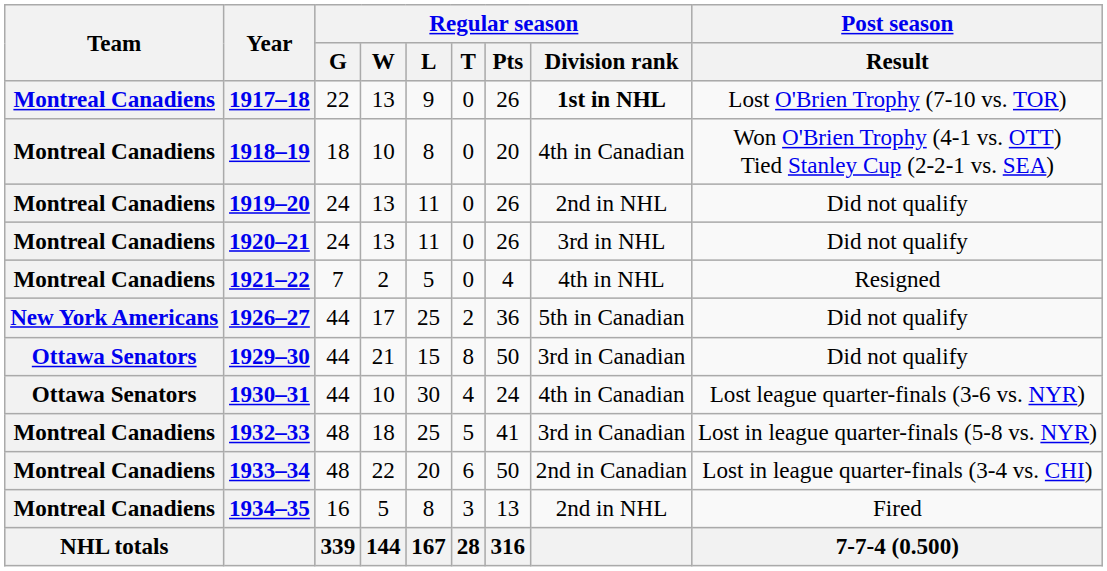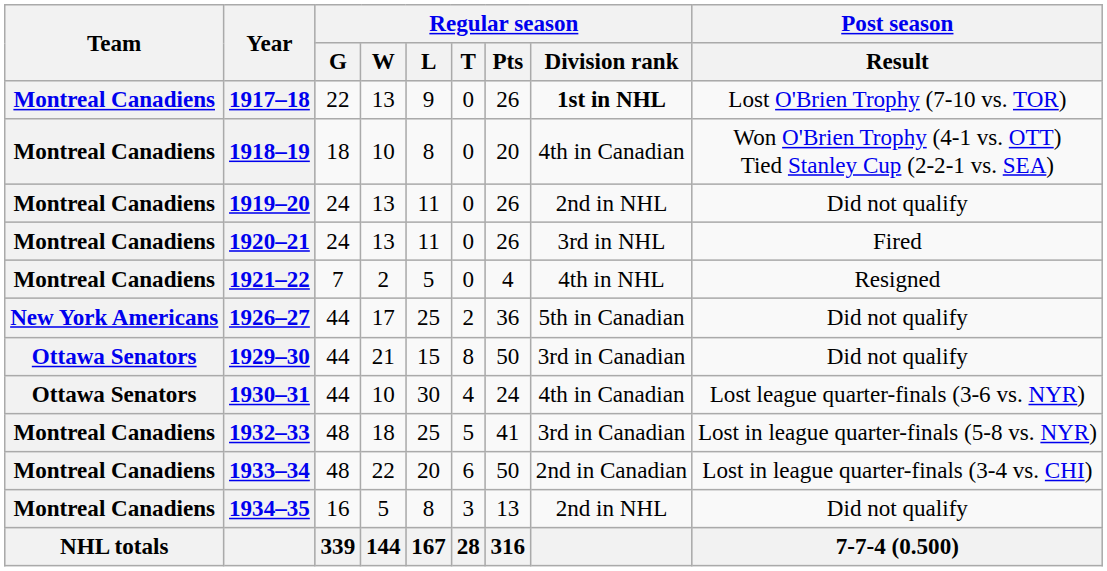1920–21 | Post season / Result: Did not qualify -> Fired
1934–35 | Post season / Result: Fired -> Did not qualify
